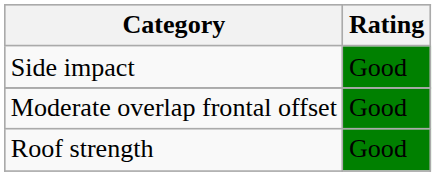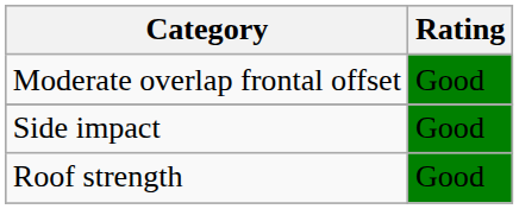rows swapped: Moderate overlap frontal offset <-> Side impact
